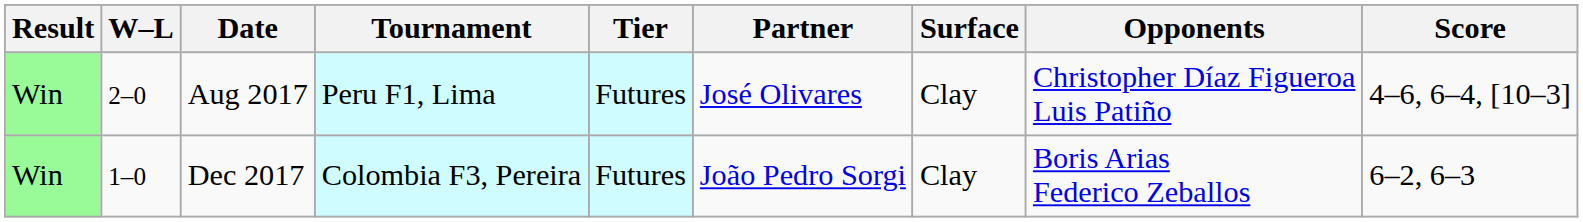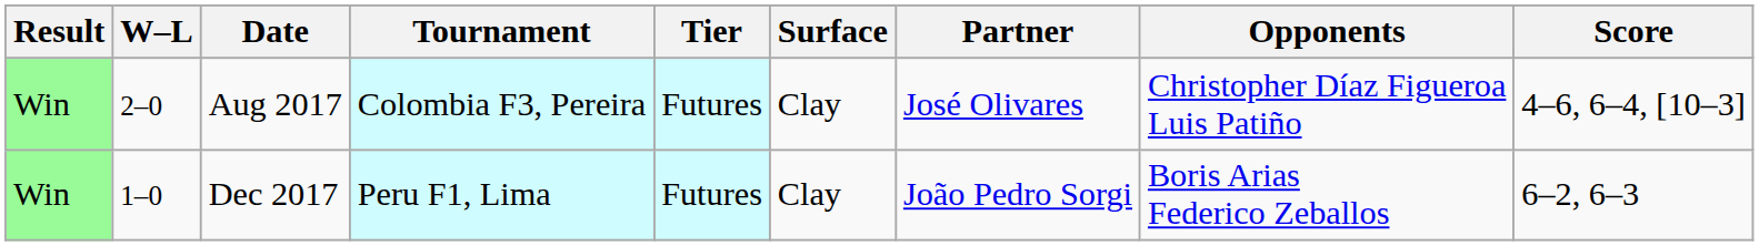columns swapped: Surface <-> Partner
Aug 2017 | Tournament: Peru F1, Lima -> Colombia F3, Pereira
Dec 2017 | Tournament: Colombia F3, Pereira -> Peru F1, Lima
